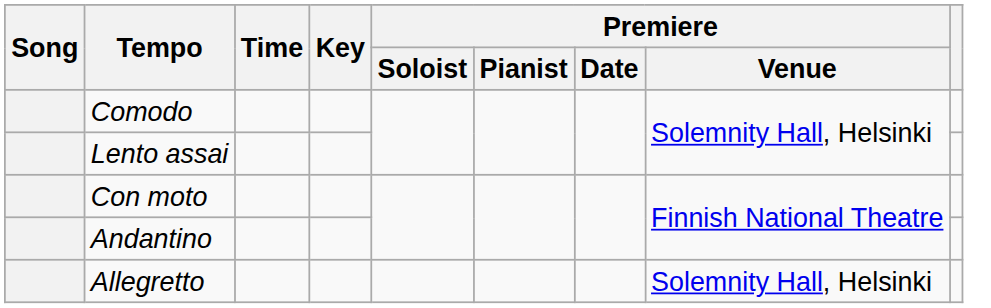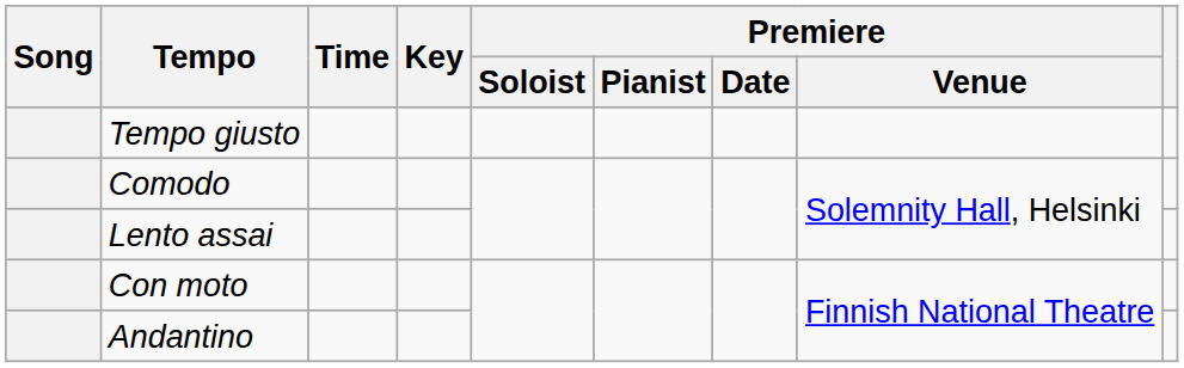+ row: Tempo giusto
- row: Allegretto | Solemnity Hall, Helsinki
